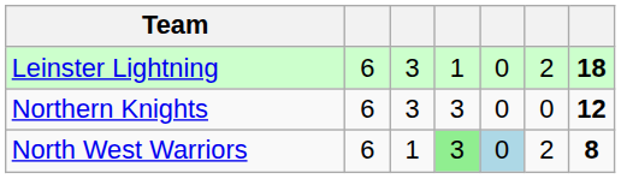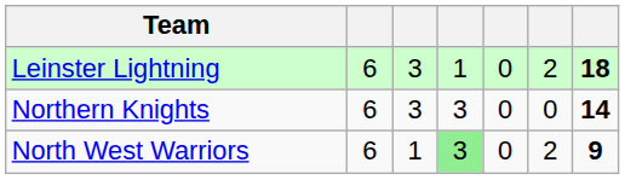Northern Knights | column 7: 12 -> 14
North West Warriors | column 5: lightblue background -> no background
North West Warriors | column 7: 8 -> 9
